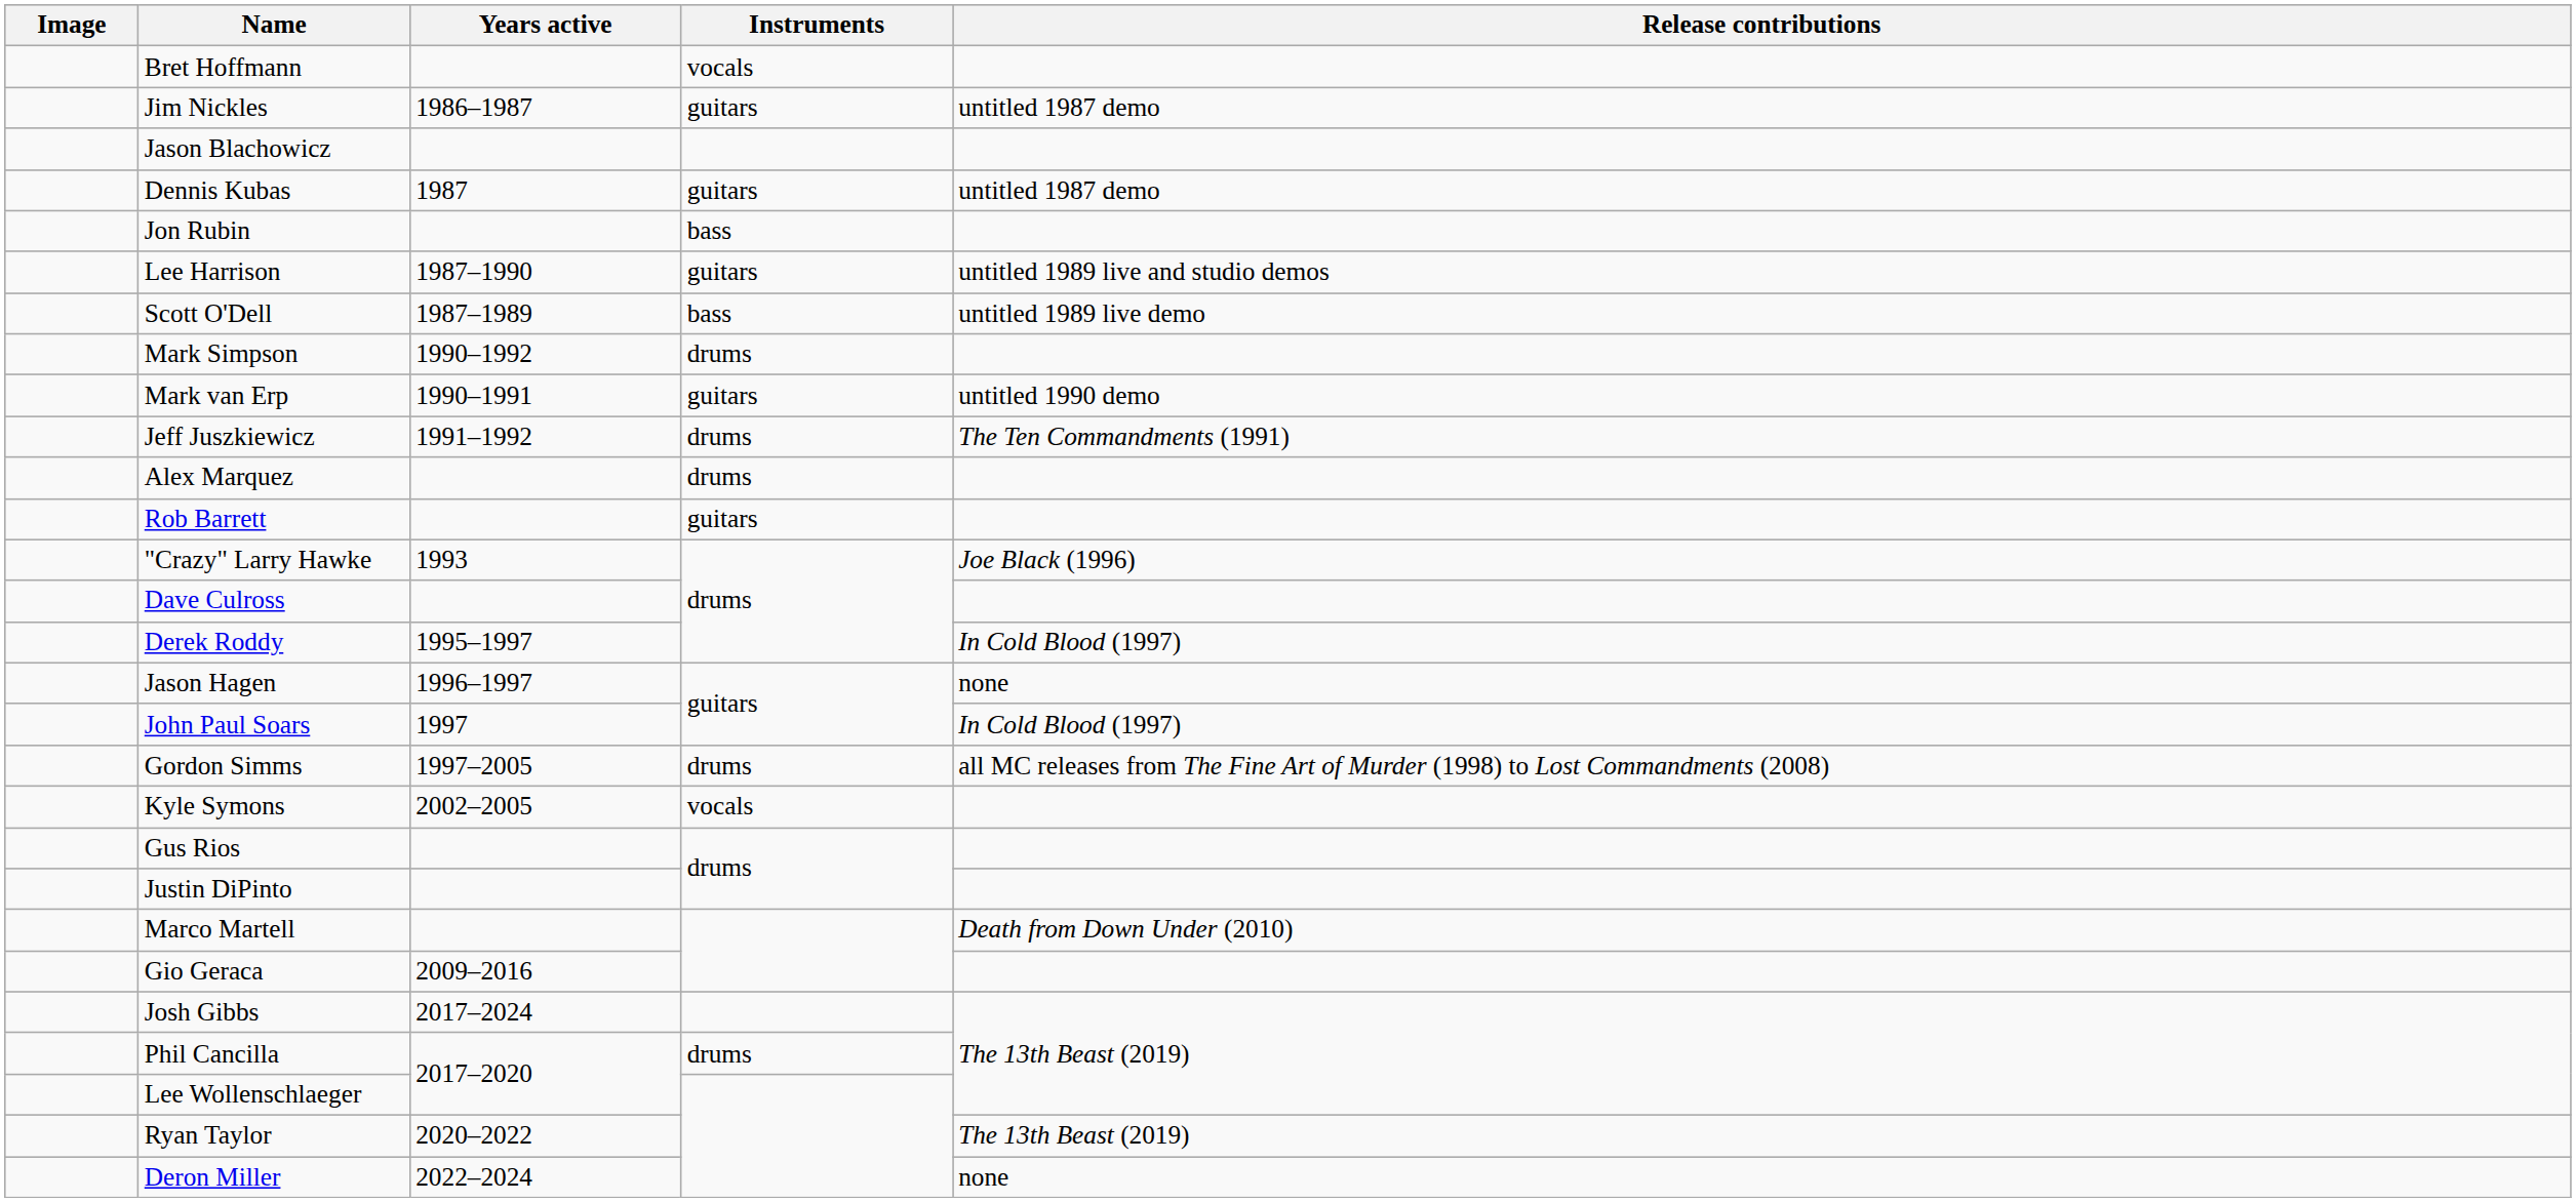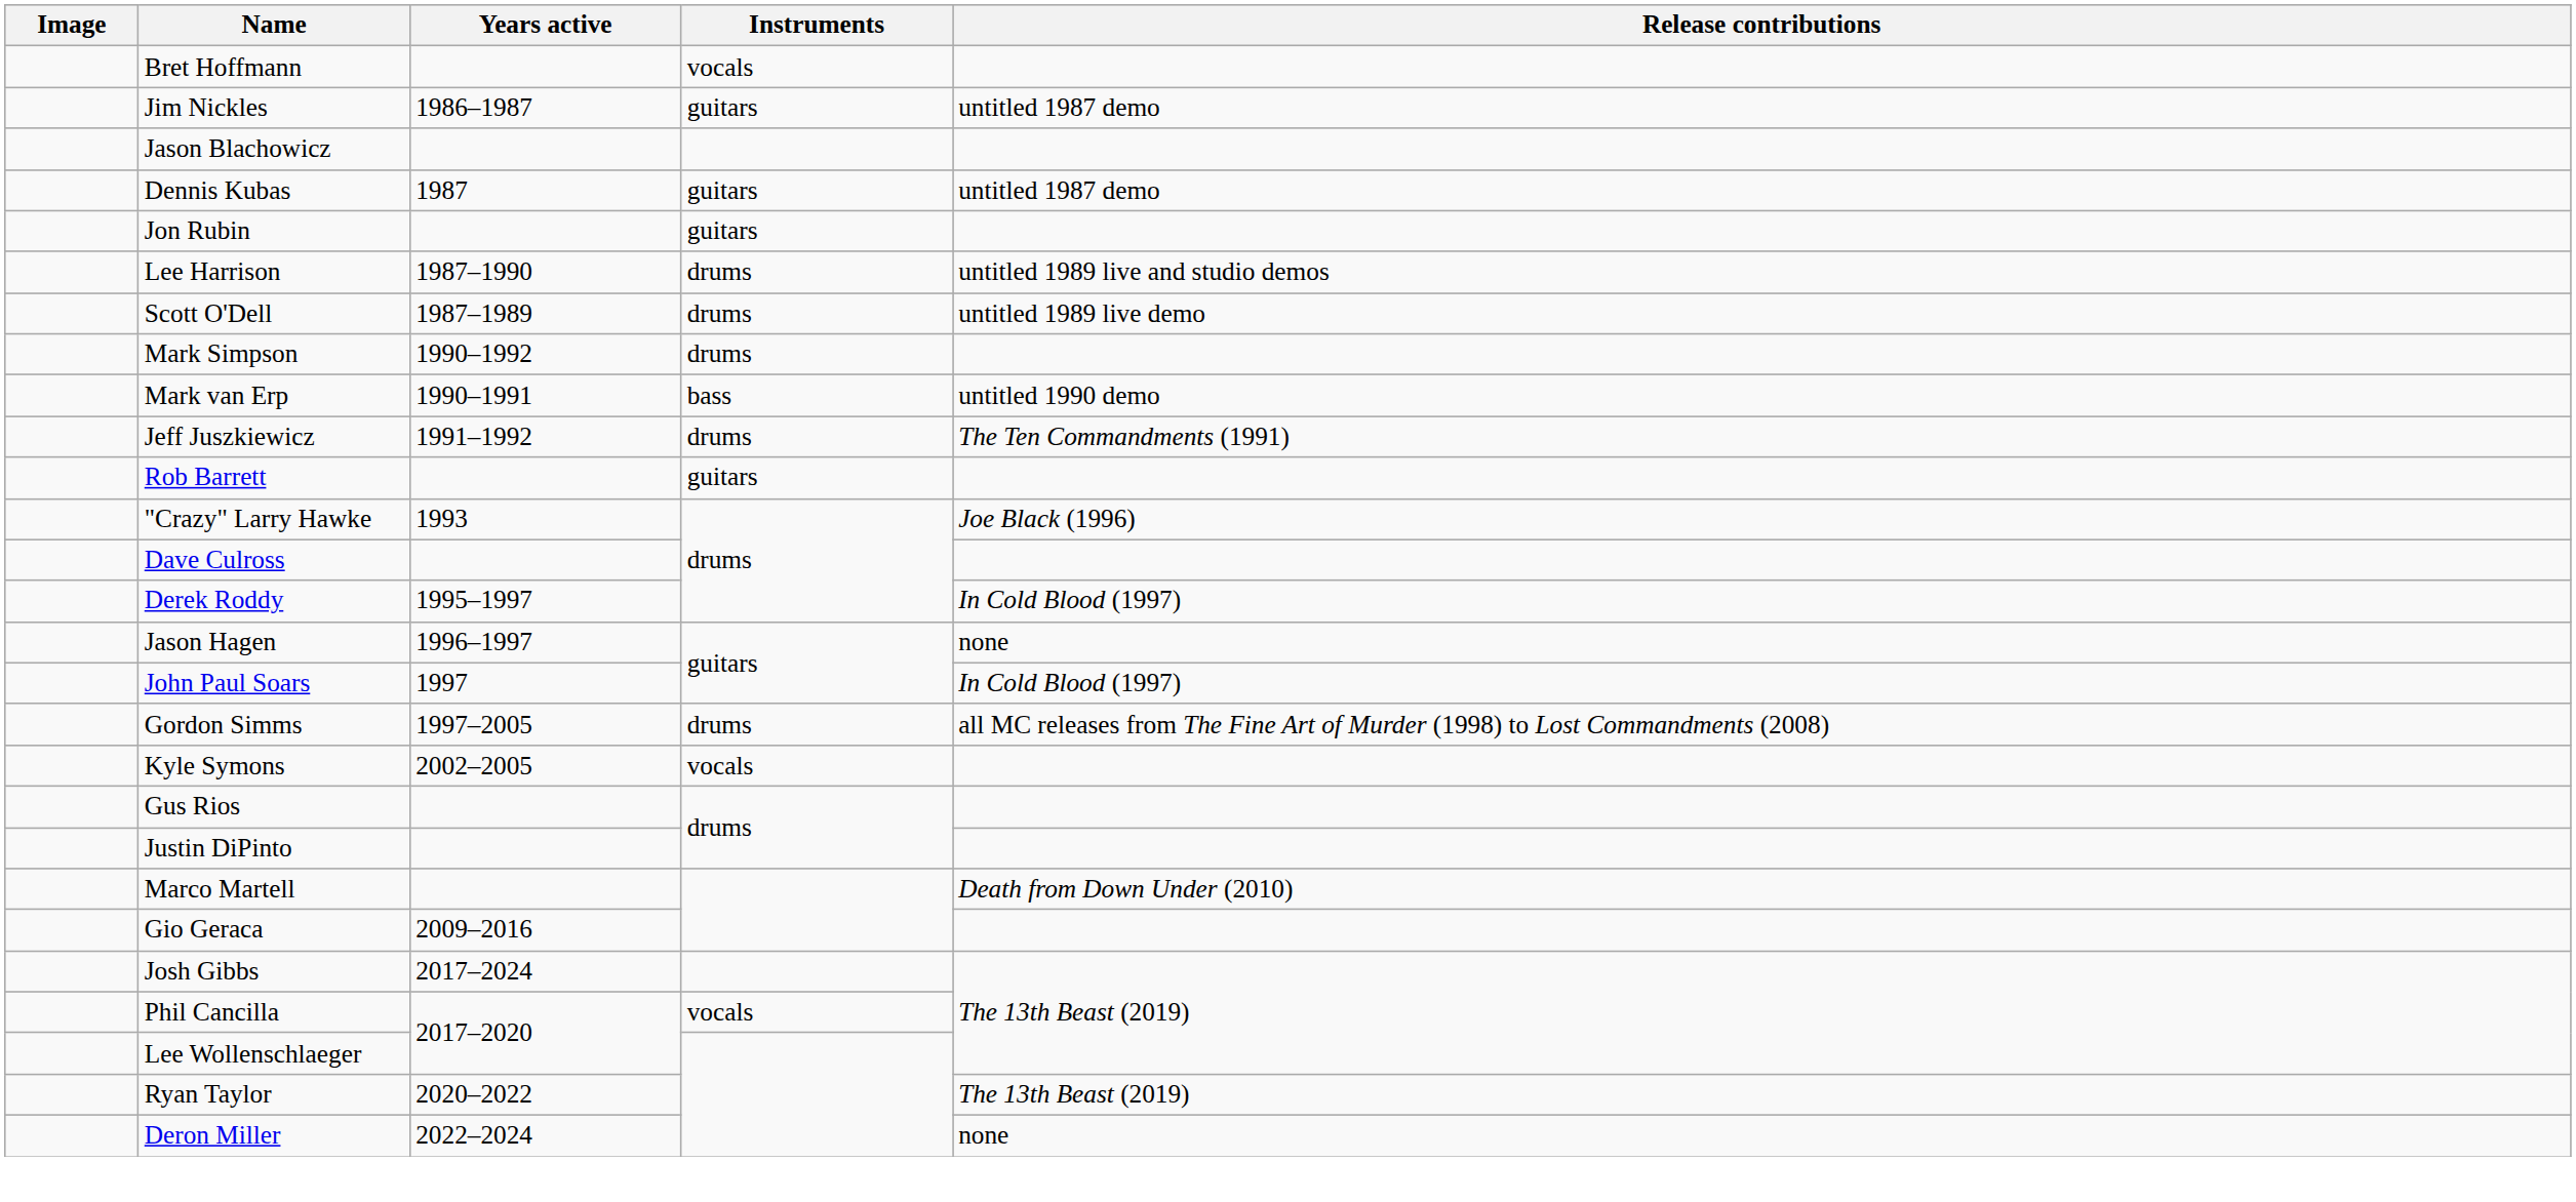Jon Rubin | Instruments: bass -> guitars
Lee Harrison | Instruments: guitars -> drums
Scott O'Dell | Instruments: bass -> drums
Mark van Erp | Instruments: guitars -> bass
- row: Alex Marquez | drums
Phil Cancilla | Instruments: drums -> vocals
